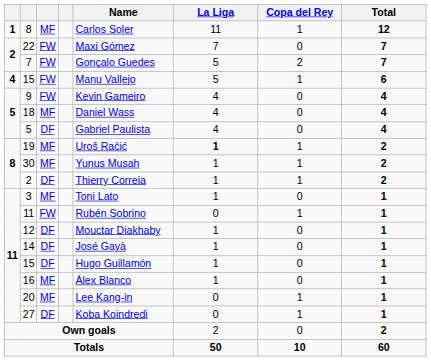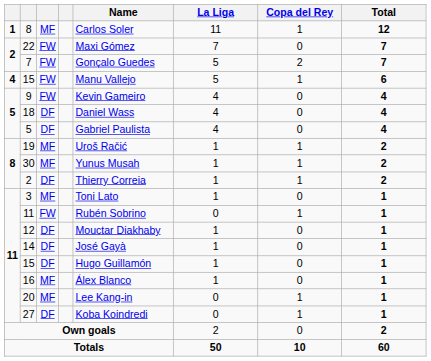18 | column 3: MF -> DF
19 | La Liga: bold -> normal
